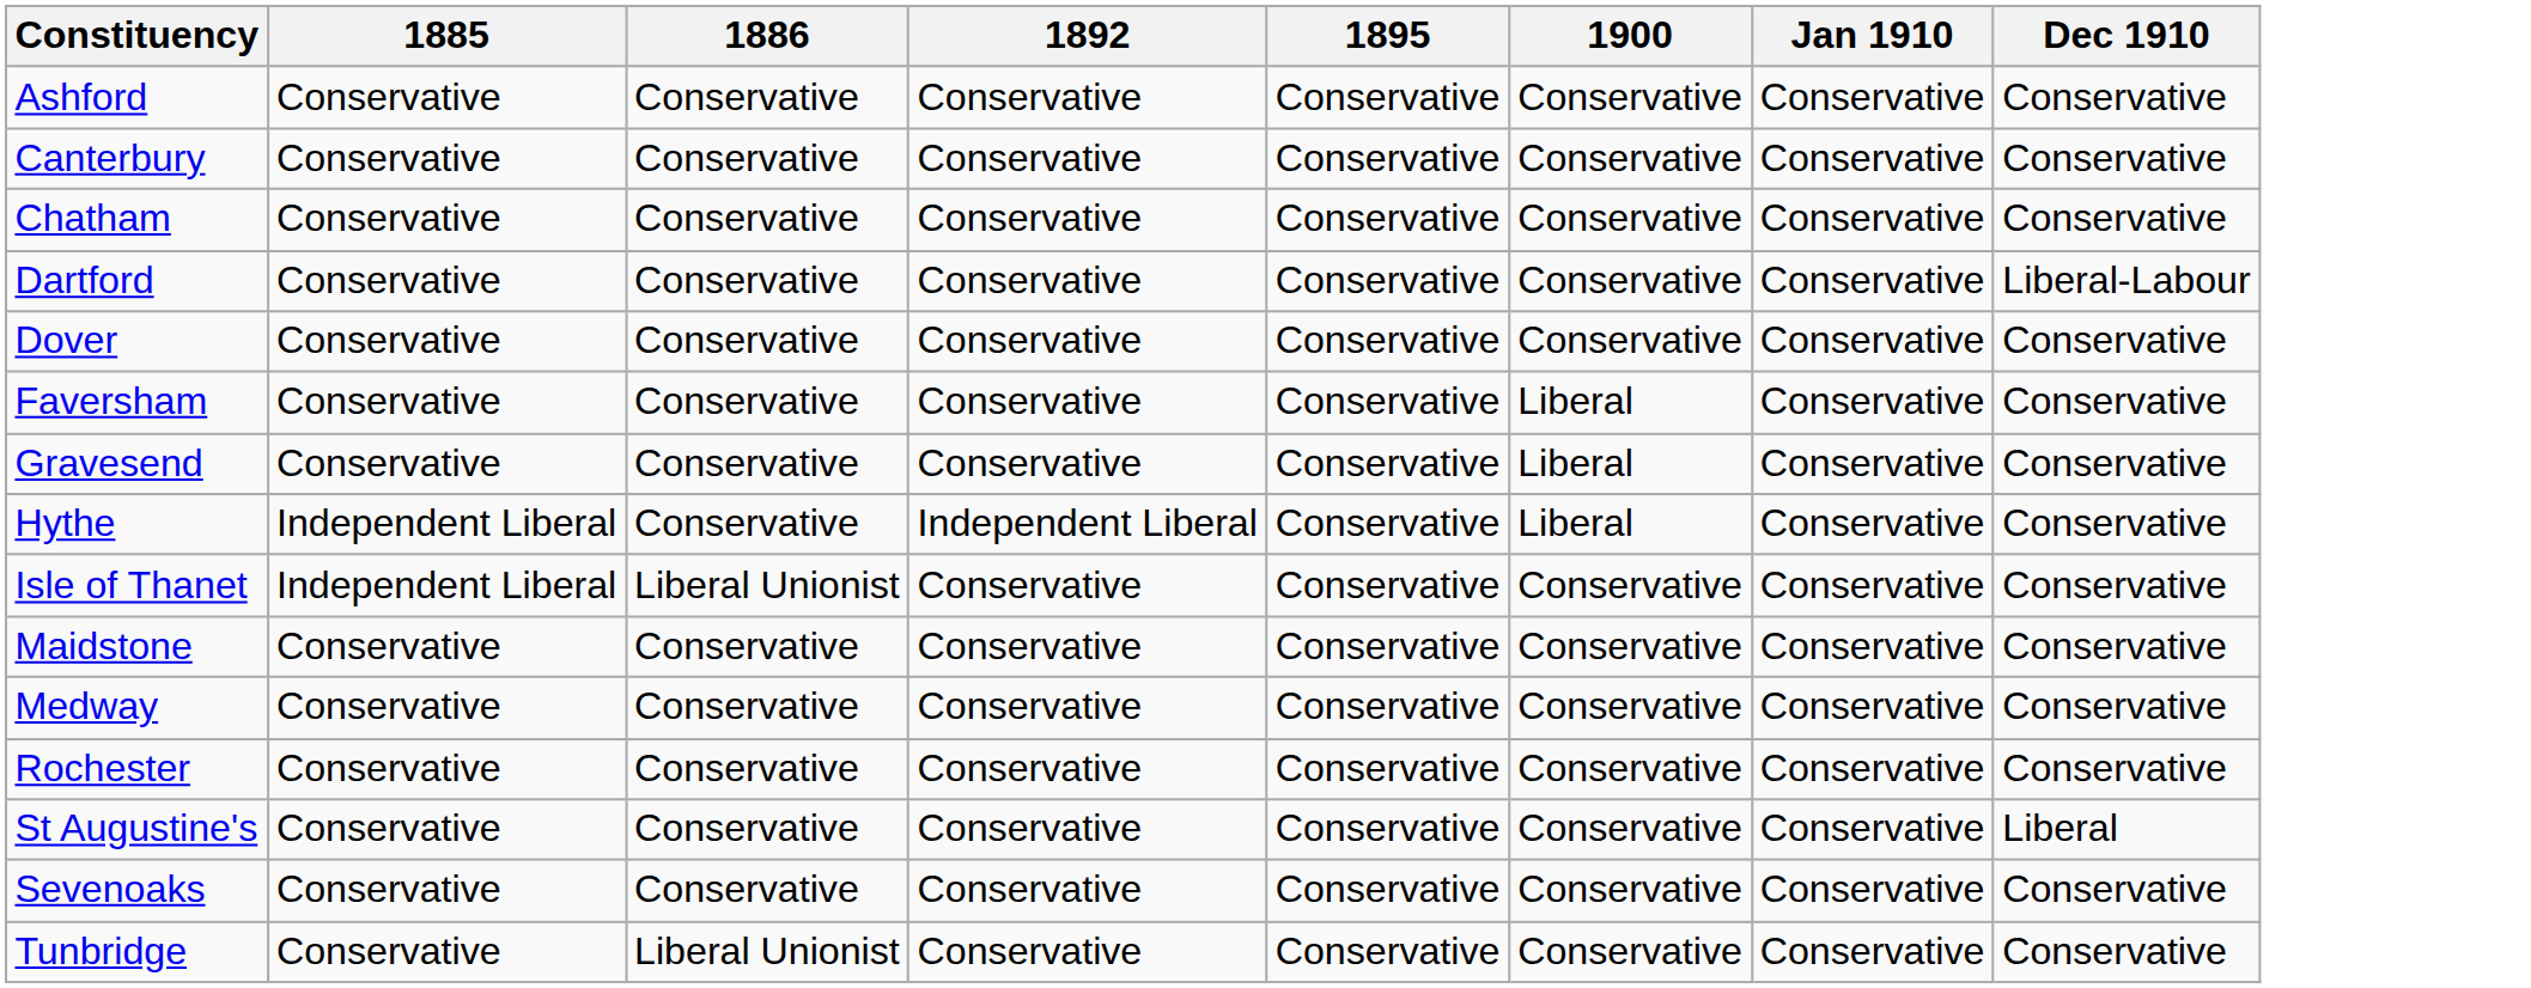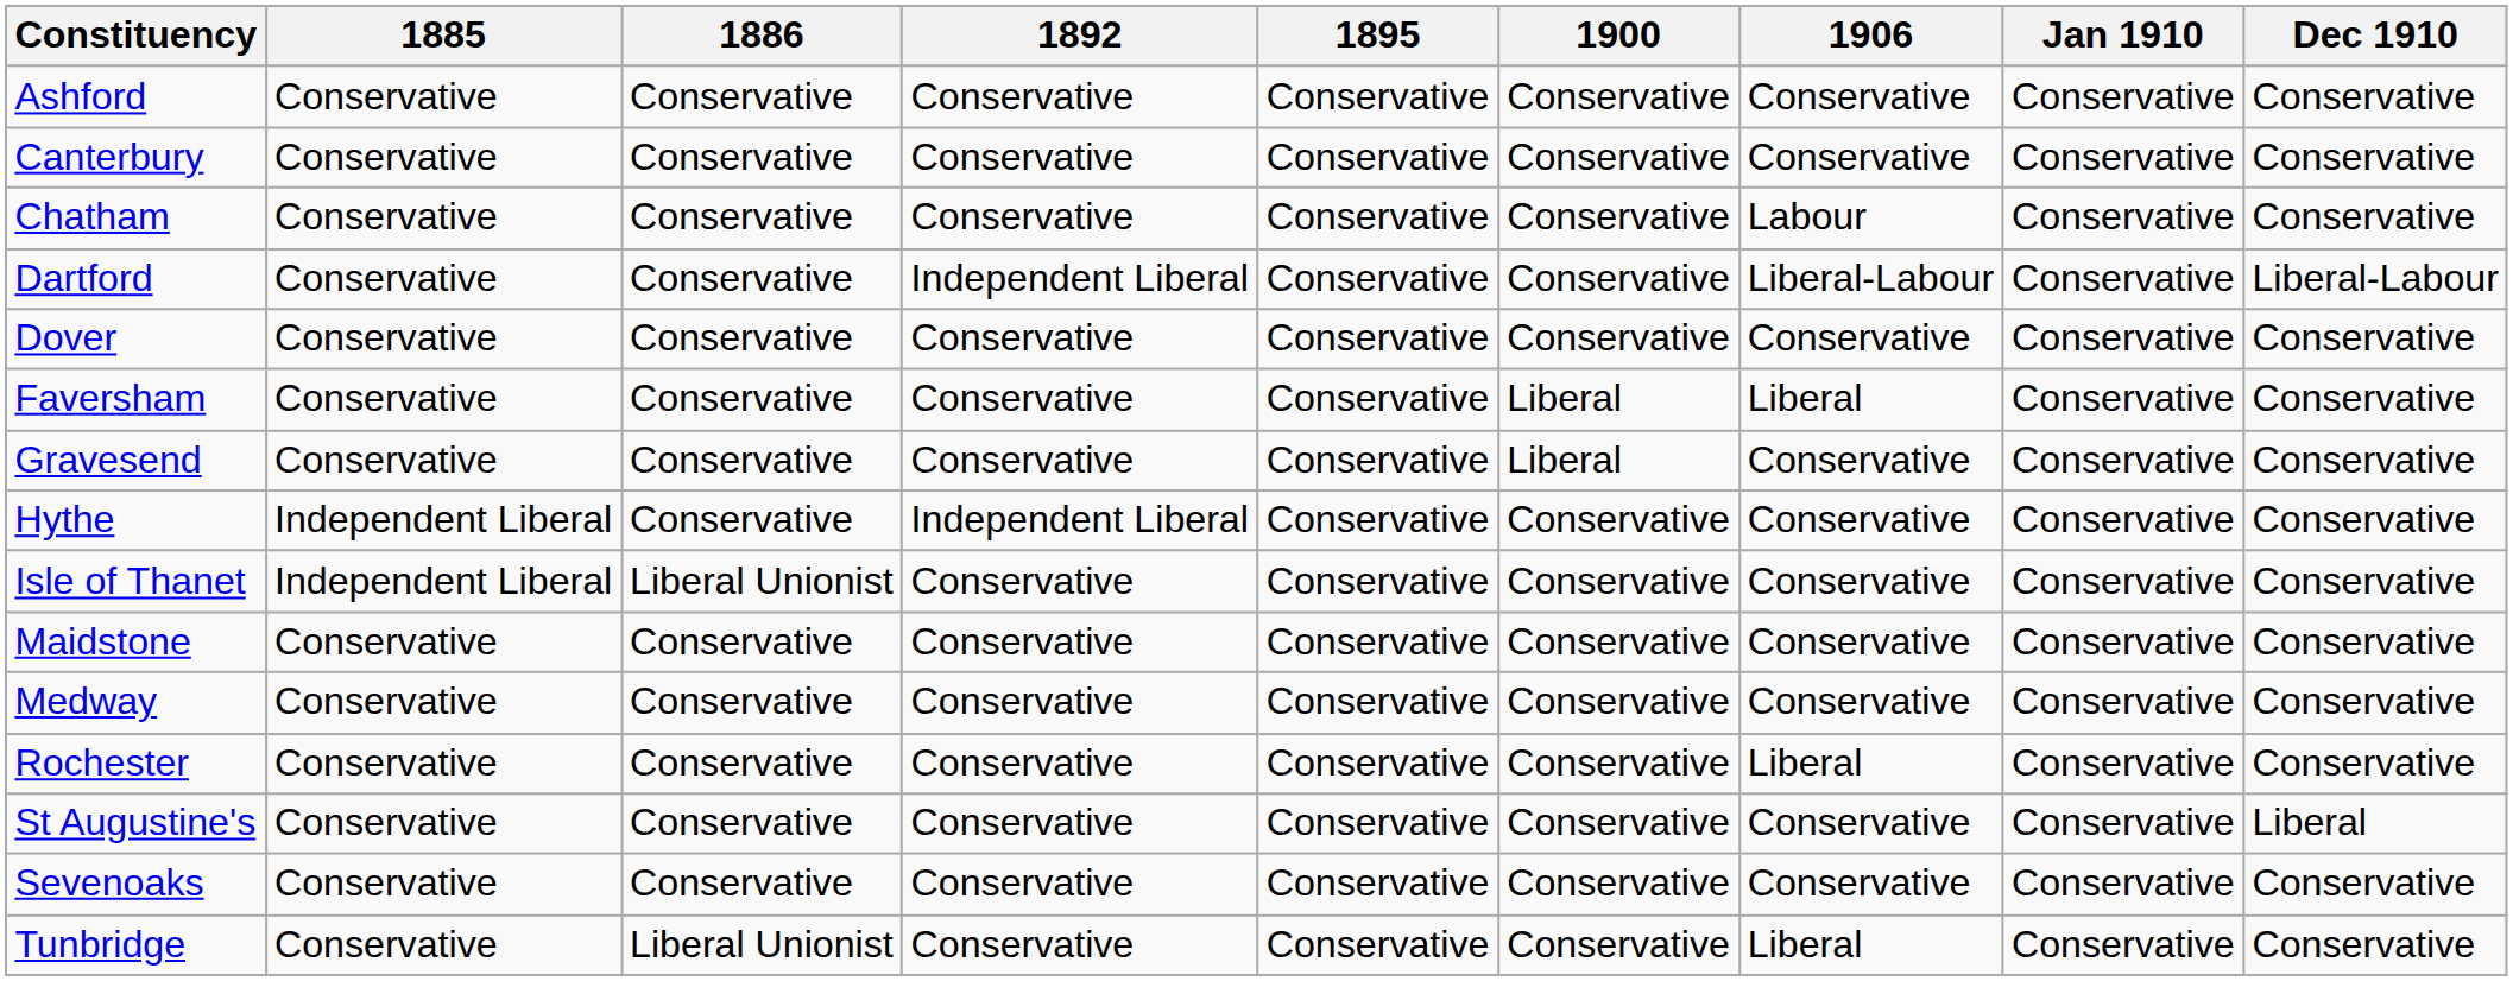+ column: 1906 | Conservative | Conservative | Labour | Liberal-Labour | Conservative | Liberal | Conservative | Conservative | Conservative | Conservative | Conservative | Liberal | Conservative | Conservative | Liberal
Dartford | 1892: Conservative -> Independent Liberal
Hythe | 1900: Liberal -> Conservative
